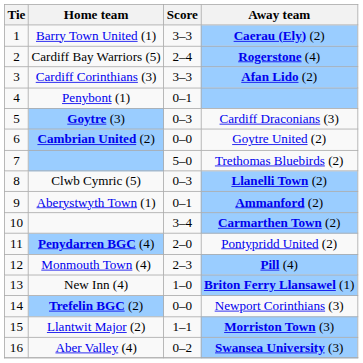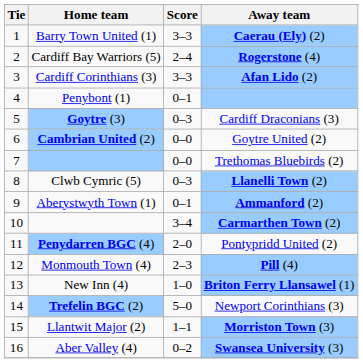Trethomas Bluebirds (2) | Score: 5–0 -> 0–0
Newport Corinthians (3) | Score: 0–0 -> 5–0
